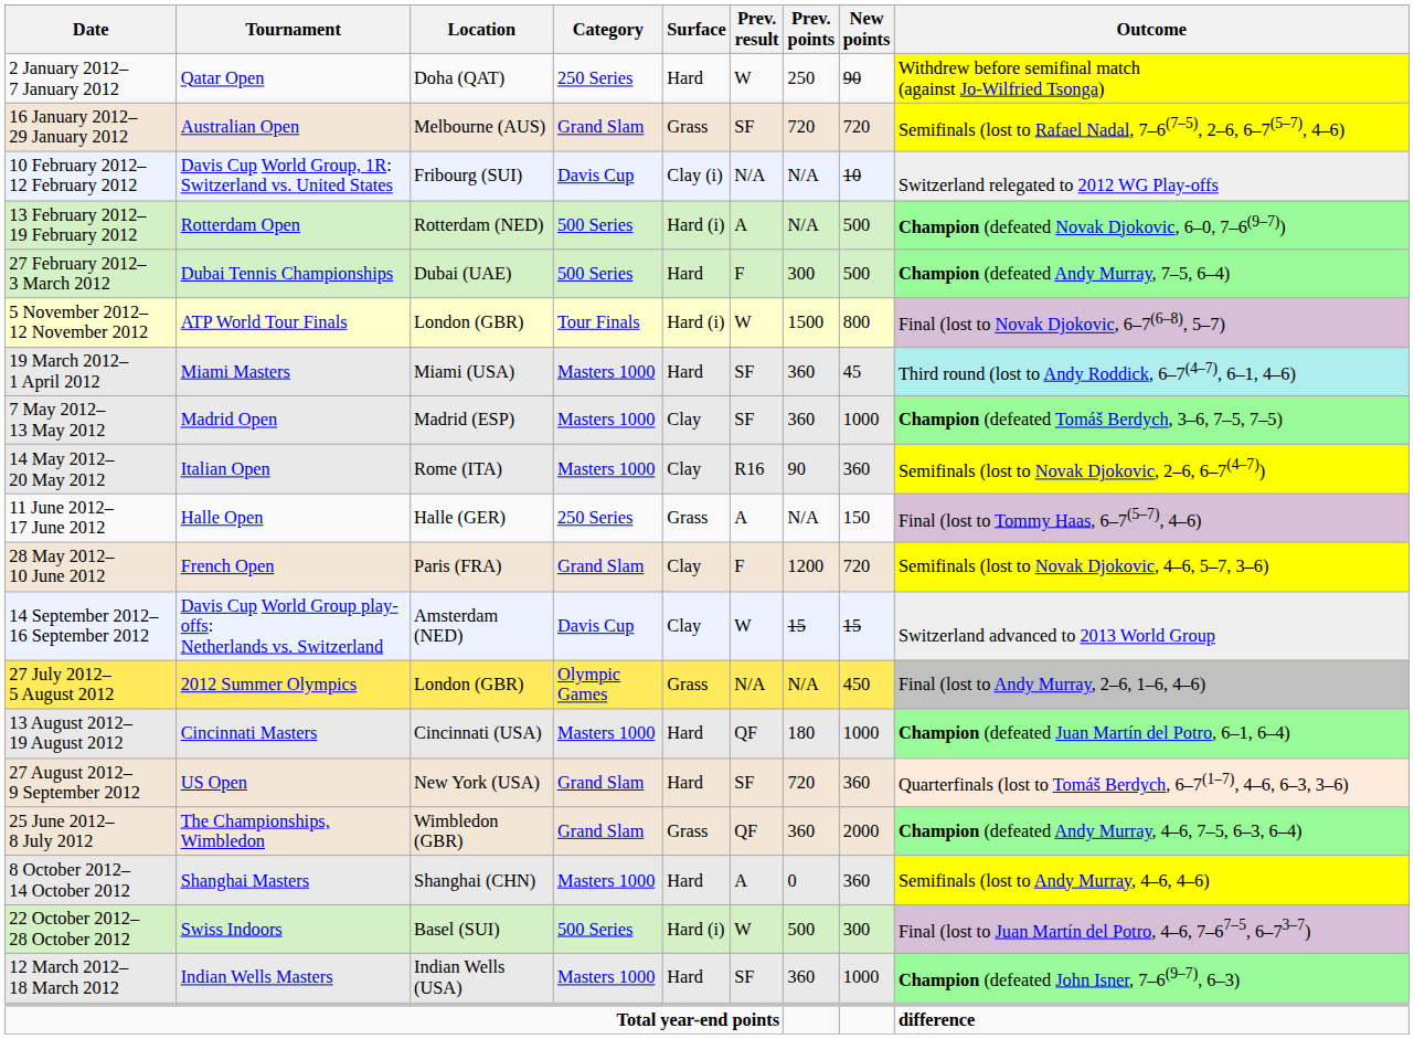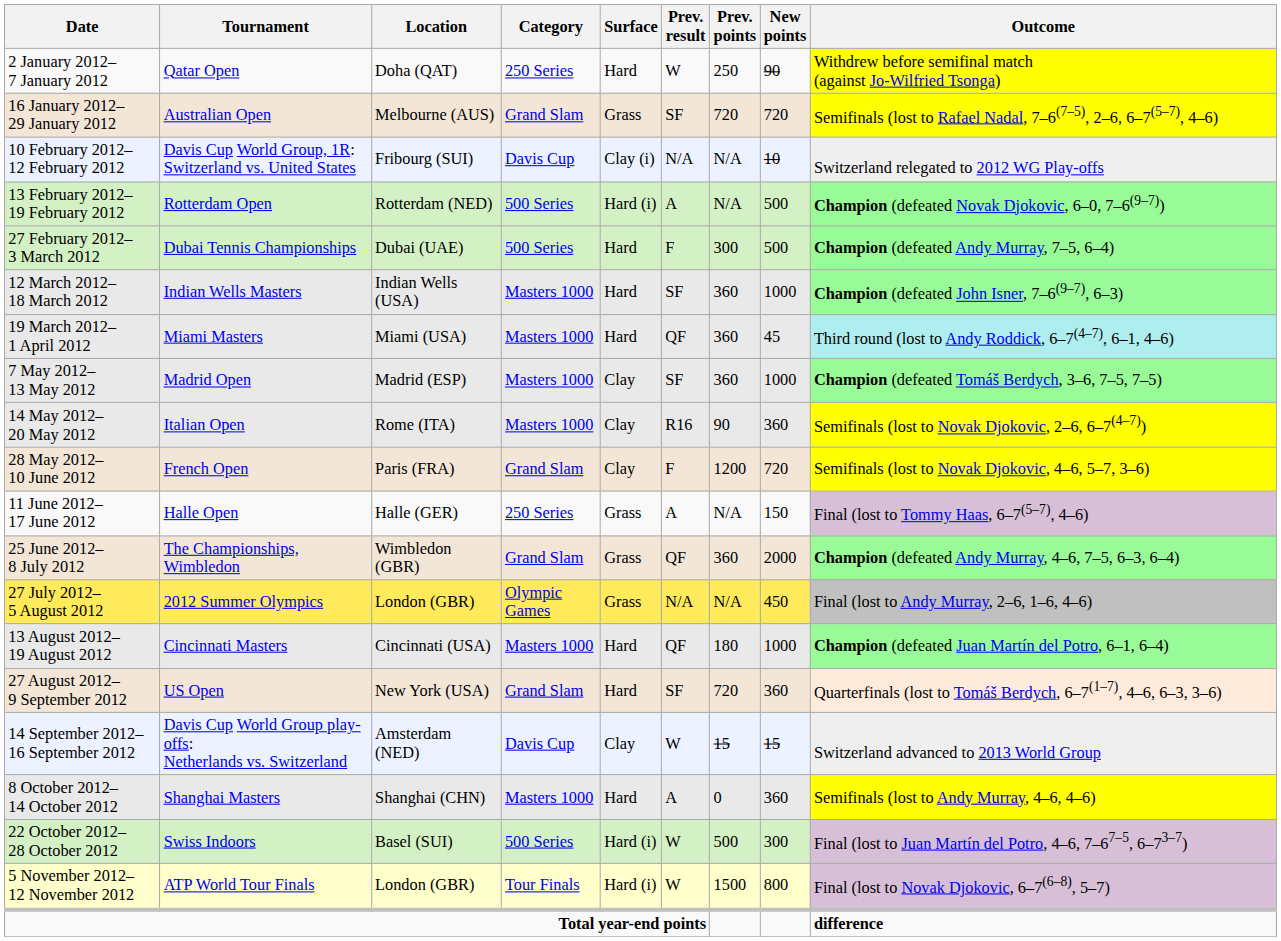rows swapped: 12 March 2012– 18 March 2012 <-> 5 November 2012– 12 November 2012
19 March 2012– 1 April 2012 | Prev. result: SF -> QF
rows swapped: 28 May 2012– 10 June 2012 <-> 11 June 2012– 17 June 2012
rows swapped: 25 June 2012– 8 July 2012 <-> 14 September 2012– 16 September 2012
